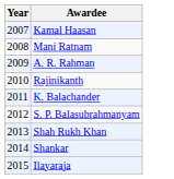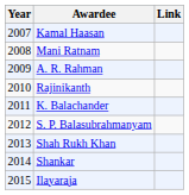+ column: Link
